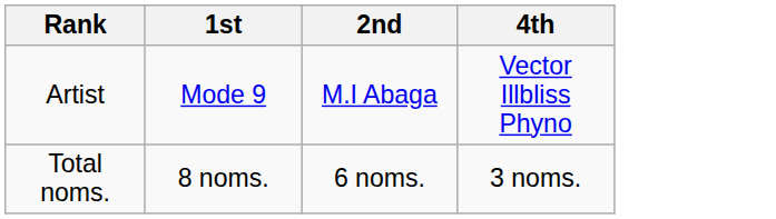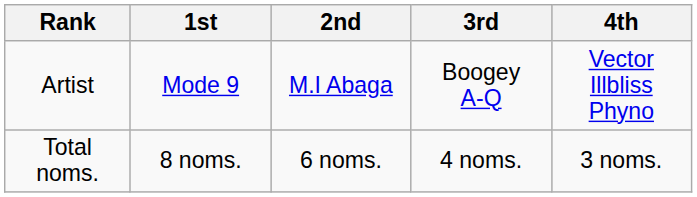+ column: 3rd | Boogey A-Q | 4 noms.
